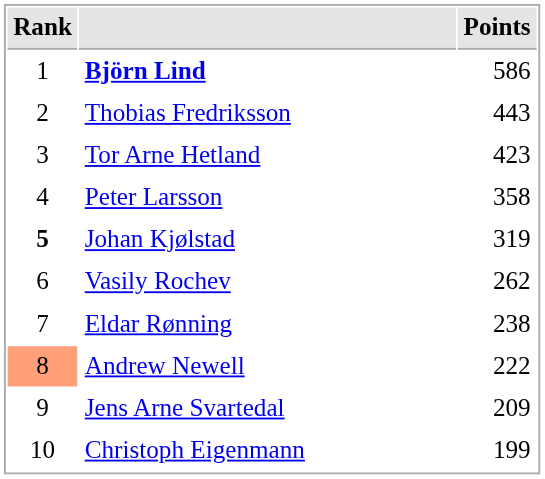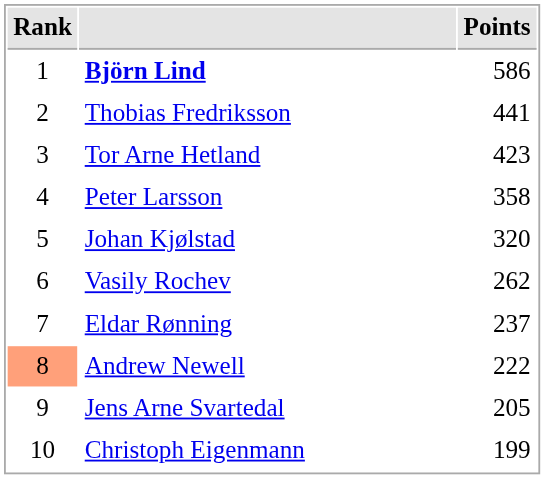Thobias Fredriksson | Points: 443 -> 441
Johan Kjølstad | Rank: bold -> normal
Johan Kjølstad | Points: 319 -> 320
Eldar Rønning | Points: 238 -> 237
Jens Arne Svartedal | Points: 209 -> 205
